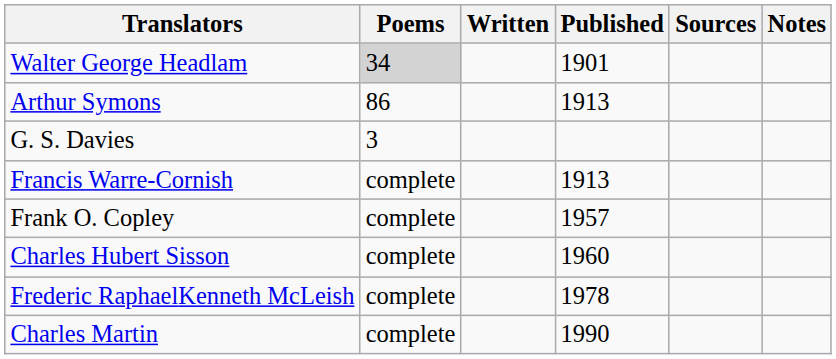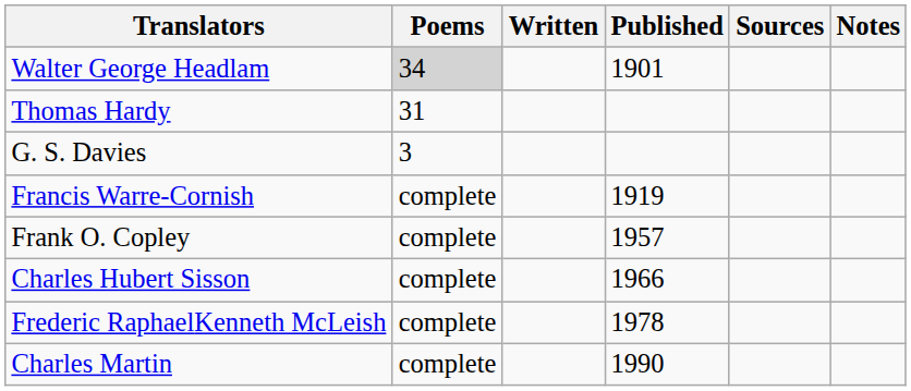+ row: Thomas Hardy | 31
- row: Arthur Symons | 86 | 1913
Francis Warre-Cornish | Published: 1913 -> 1919
Charles Hubert Sisson | Published: 1960 -> 1966
